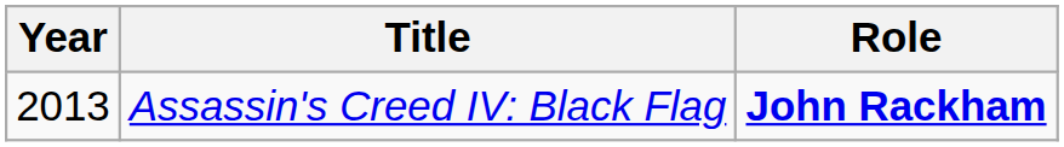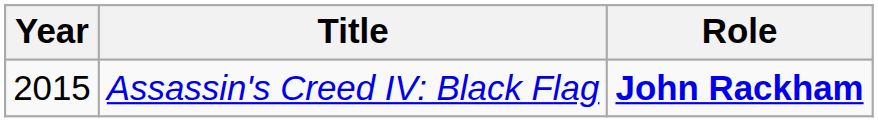Assassin's Creed IV: Black Flag | Year: 2013 -> 2015
